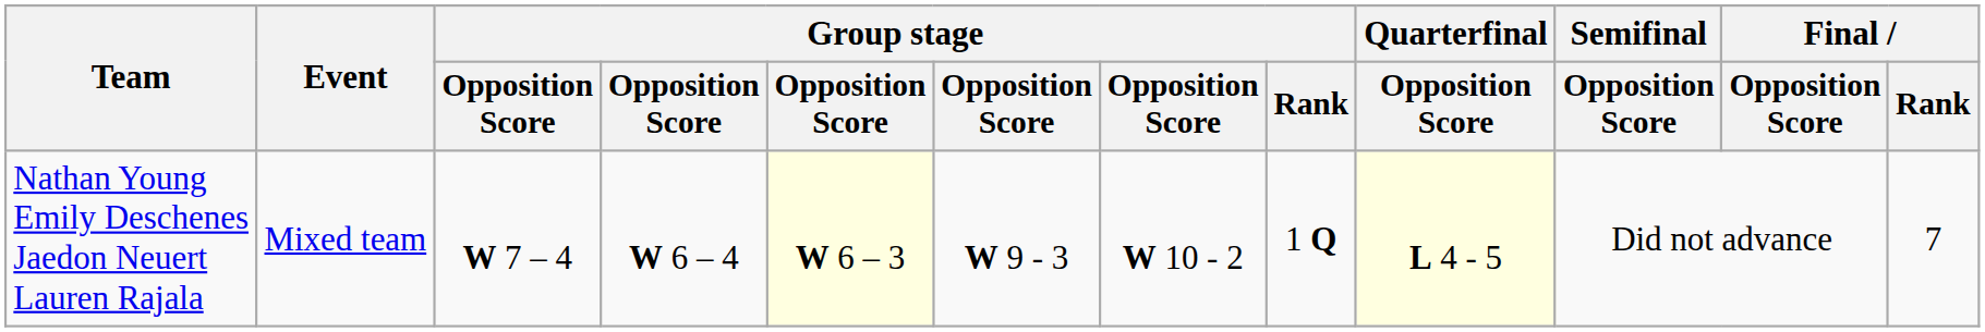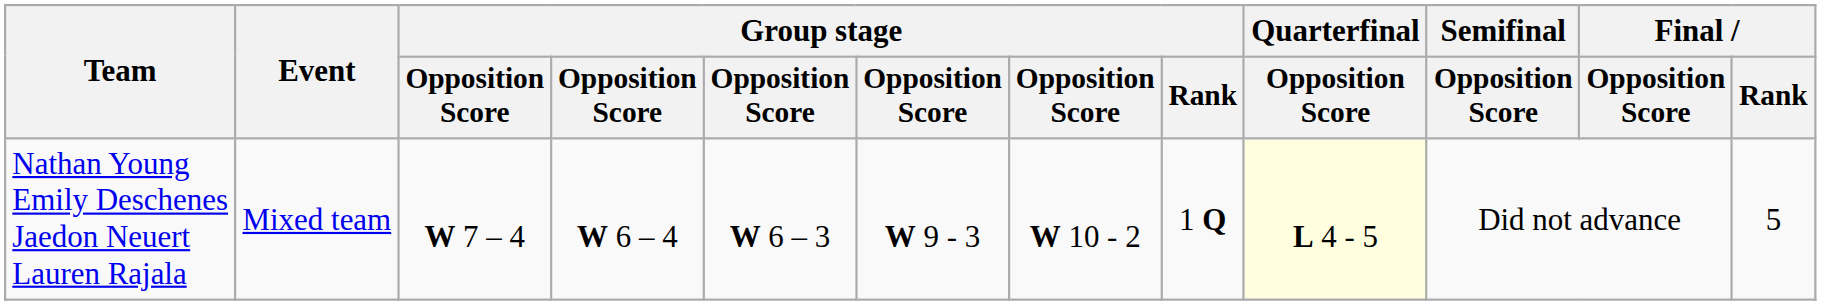Nathan Young Emily Deschenes Jaedon Neuert Lauren Rajala | column 5: lightyellow background -> no background
Nathan Young Emily Deschenes Jaedon Neuert Lauren Rajala | Final / Rank: 7 -> 5
